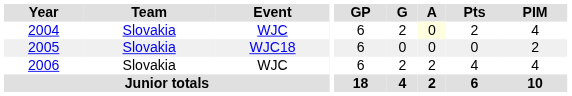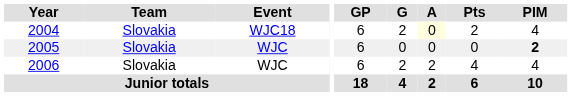2004 | Event: WJC -> WJC18
2005 | Event: WJC18 -> WJC
2005 | PIM: normal -> bold
